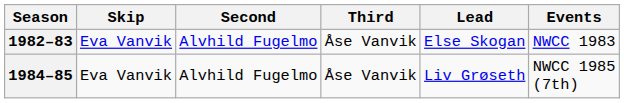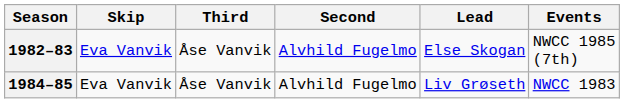columns swapped: Third <-> Second
1982–83 | Events: NWCC 1983 -> NWCC 1985 (7th)
1984–85 | Events: NWCC 1985 (7th) -> NWCC 1983
